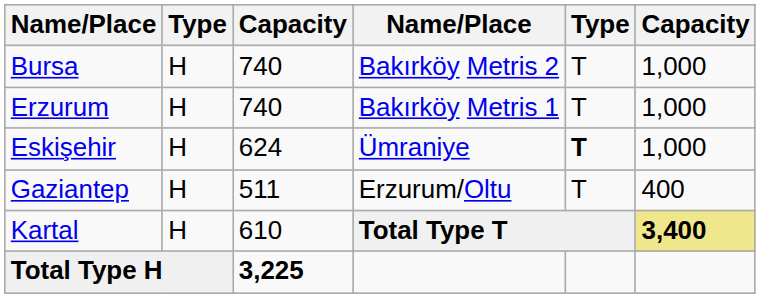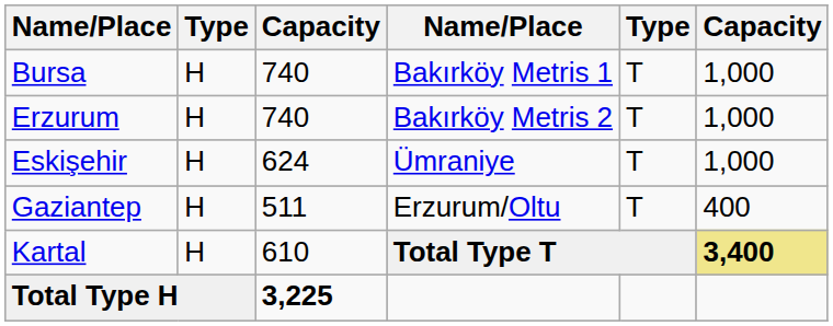Bursa | column 4: Bakırköy Metris 2 -> Bakırköy Metris 1
Erzurum | column 4: Bakırköy Metris 1 -> Bakırköy Metris 2
Eskişehir | column 5: bold -> normal
